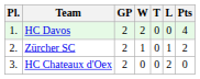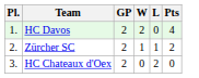- column: T | 0 | 0 | 0
